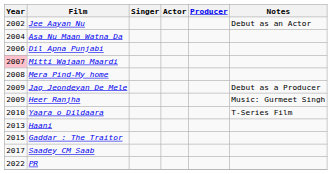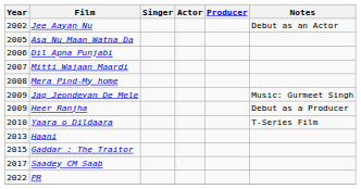Asa Nu Maan Watna Da | Year: 2004 -> 2005
Mitti Wajaan Maardi | Year: pink background -> no background
Jag Jeondeyan De Mele | Notes: Debut as a Producer -> Music: Gurmeet Singh
Heer Ranjha | Notes: Music: Gurmeet Singh -> Debut as a Producer
